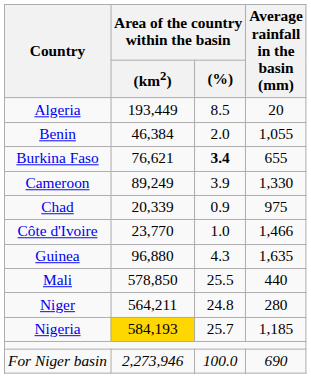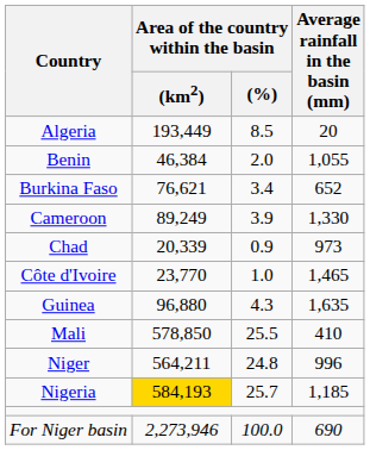Burkina Faso | Area of the country within the basin / (%): bold -> normal
Burkina Faso | Average rainfall in the basin (mm): 655 -> 652
Chad | Average rainfall in the basin (mm): 975 -> 973
Côte d'Ivoire | Average rainfall in the basin (mm): 1,466 -> 1,465
Mali | Average rainfall in the basin (mm): 440 -> 410
Niger | Average rainfall in the basin (mm): 280 -> 996
